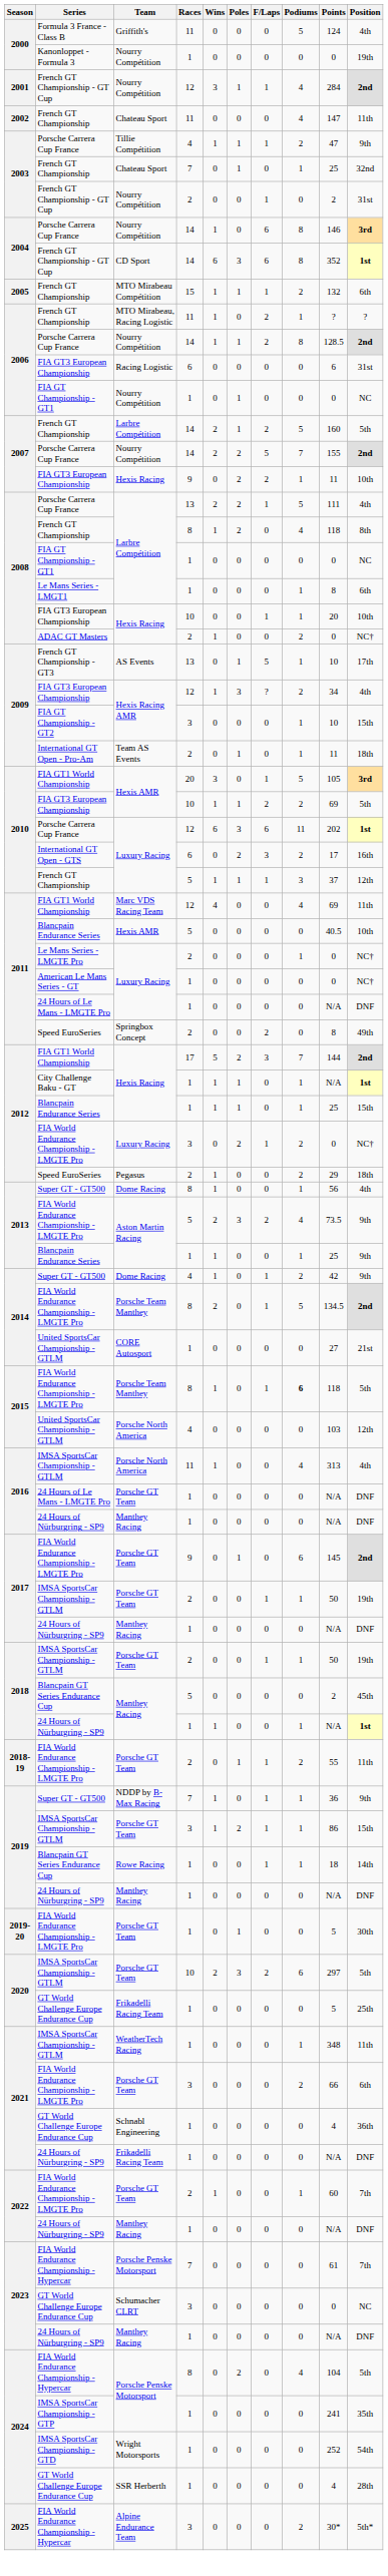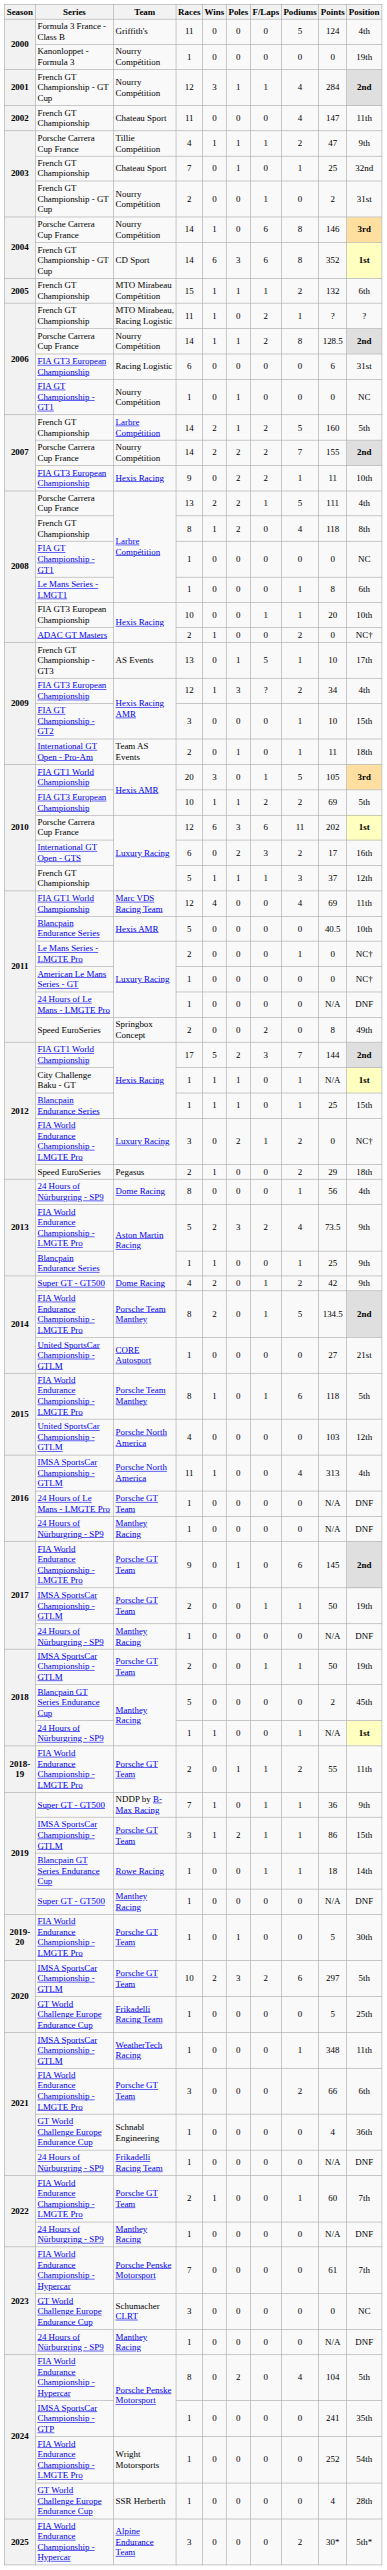2007 / Nourry Compétition | F/Laps: 5 -> 2
2013 / Dome Racing | Series: Super GT - GT500 -> 24 Hours of Nürburgring - SP9
2013 / Dome Racing | Wins: 1 -> 0
2014 / Dome Racing | Wins: 1 -> 2
2015 / Porsche Team Manthey | Podiums: bold -> normal
2019 / Manthey Racing | Series: 24 Hours of Nürburgring - SP9 -> Super GT - GT500
Wright Motorsports | Series: IMSA SportsCar Championship - GTD -> FIA World Endurance Championship - LMGTE Pro
